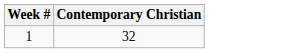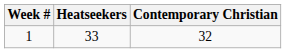+ column: Heatseekers | 33
